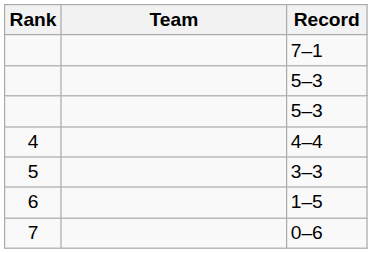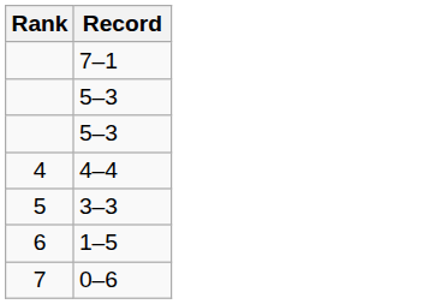- column: Team
